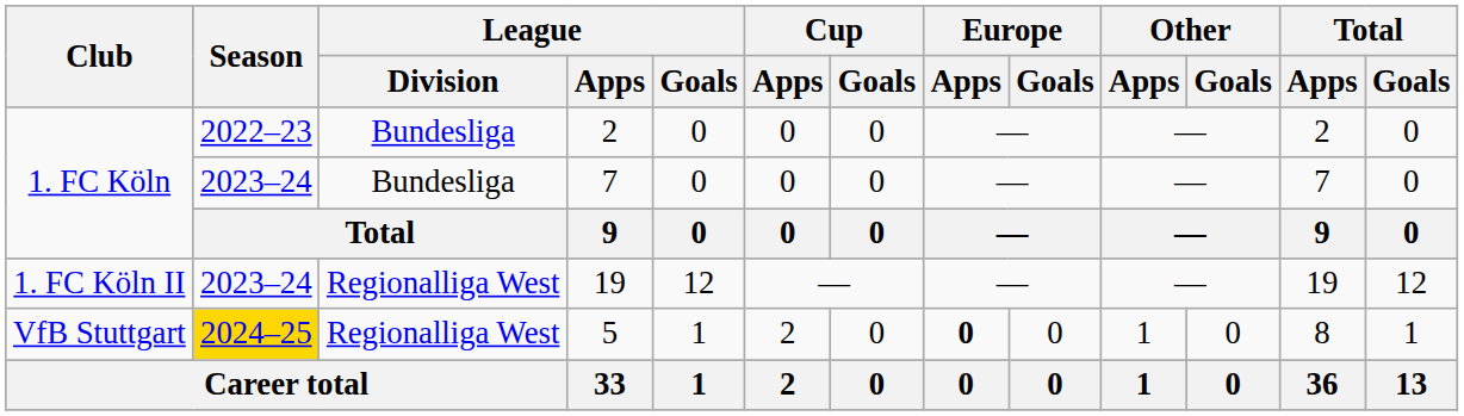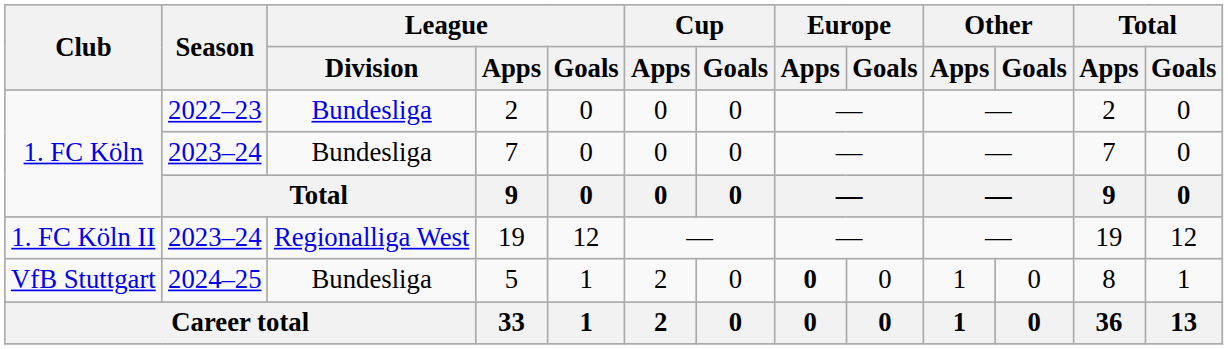5 | Season: gold background -> no background
5 | League / Division: Regionalliga West -> Bundesliga
